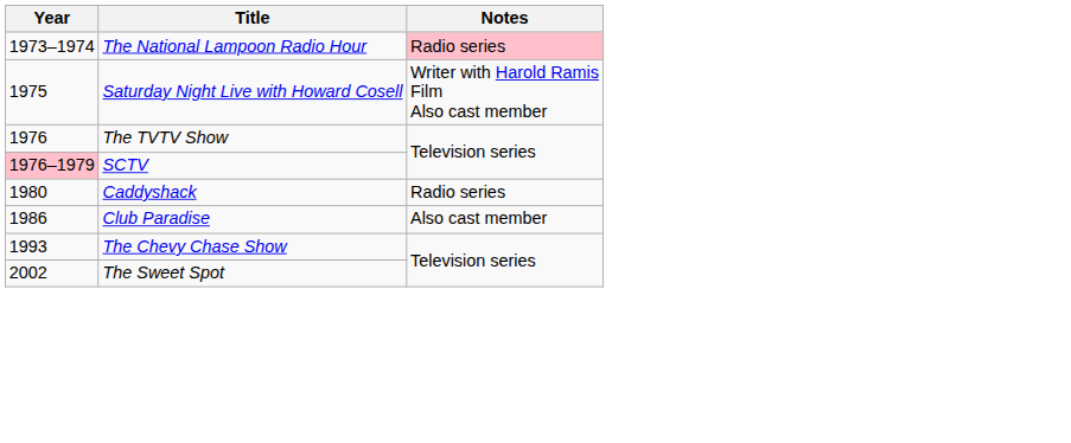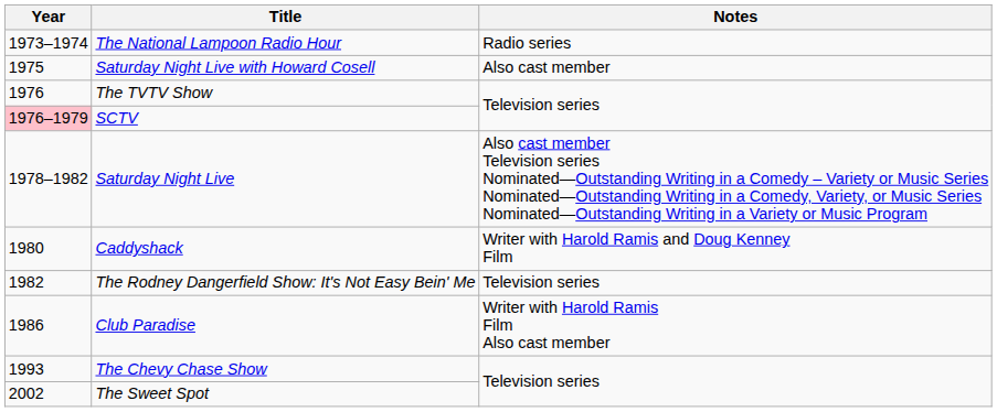The National Lampoon Radio Hour | Notes: pink background -> no background
Saturday Night Live with Howard Cosell | Notes: Writer with Harold Ramis Film Also cast member -> Also cast member
+ row: 1978–1982 | Saturday Night Live | Also cast member Television series Nominated—Outstanding Writing in a Comedy – Variety or Music Series Nominated—Outstanding Writing in a Comedy, Variety, or Music Series Nominated—Outstanding Writing in a Variety or Music Program
Caddyshack | Notes: Radio series -> Writer with Harold Ramis and Doug Kenney Film
+ row: 1982 | The Rodney Dangerfield Show: It's Not Easy Bein' Me | Television series
Club Paradise | Notes: Also cast member -> Writer with Harold Ramis Film Also cast member
